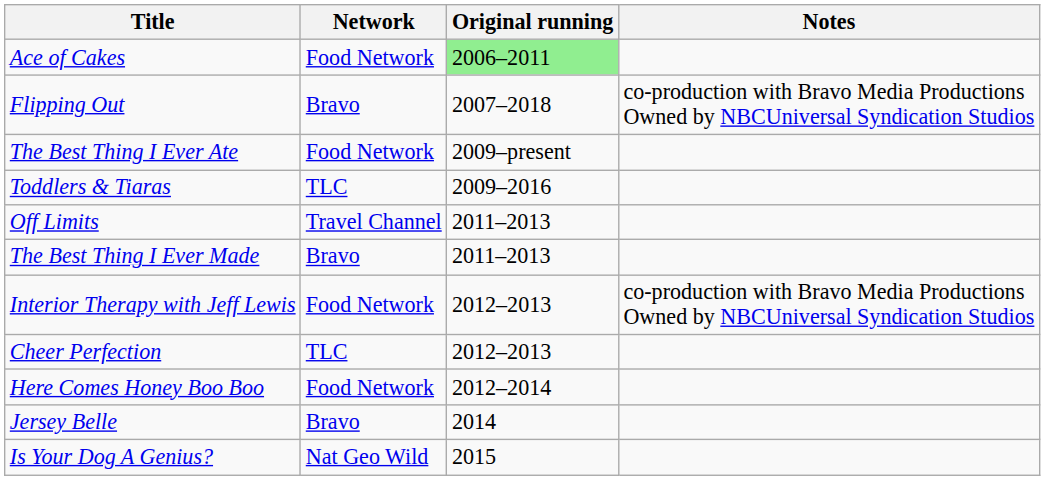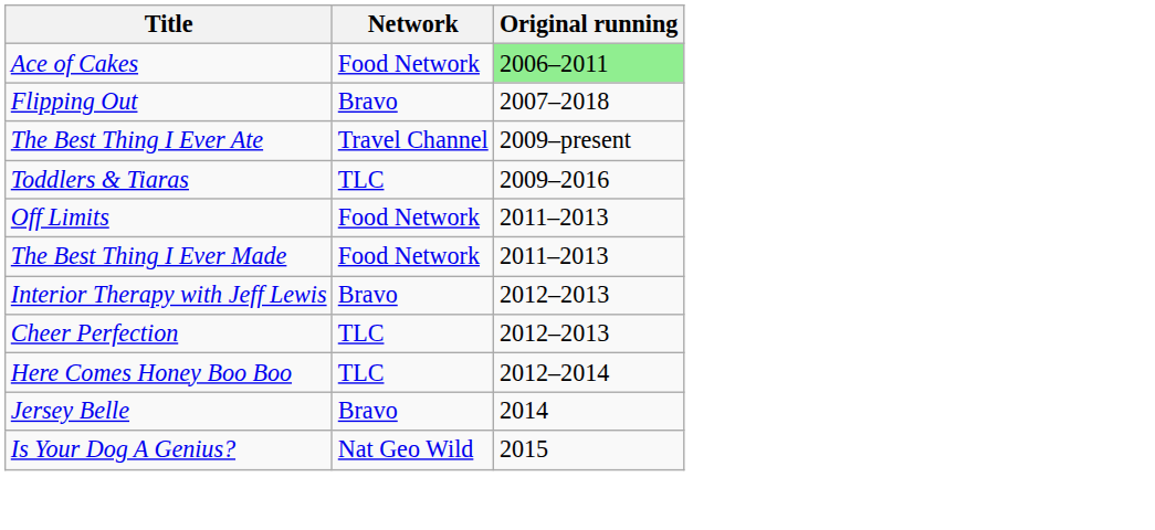- column: Notes | co-production with Bravo Media Productions Owned by NBCUniversal Syndication Studios | co-production with Bravo Media Productions Owned by NBCUniversal Syndication Studios
The Best Thing I Ever Ate | Network: Food Network -> Travel Channel
Off Limits | Network: Travel Channel -> Food Network
The Best Thing I Ever Made | Network: Bravo -> Food Network
Interior Therapy with Jeff Lewis | Network: Food Network -> Bravo
Here Comes Honey Boo Boo | Network: Food Network -> TLC
